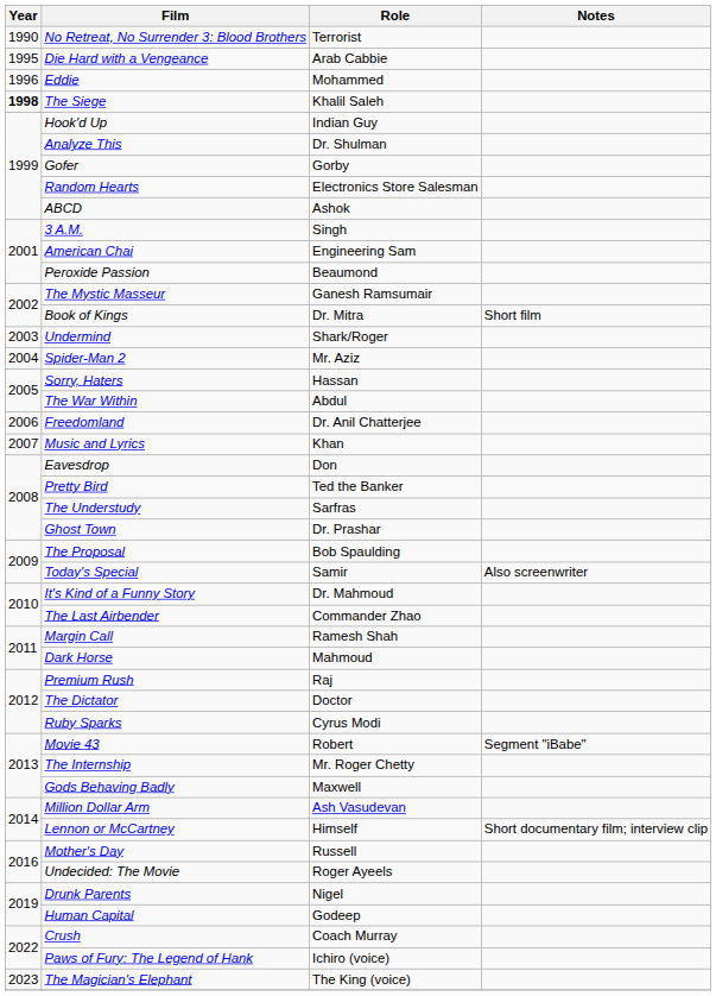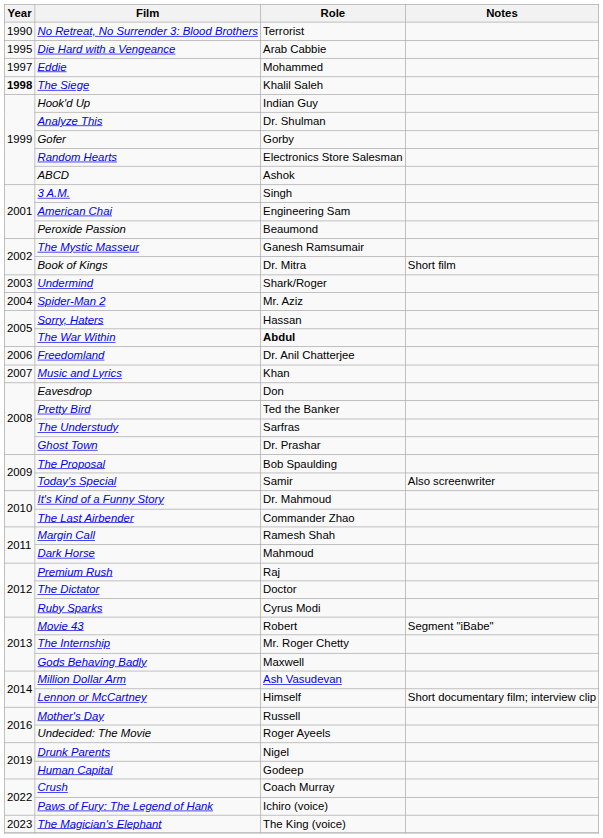Eddie | Year: 1996 -> 1997
The War Within | Role: normal -> bold
